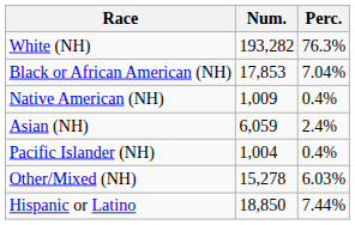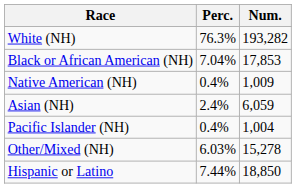columns swapped: Num. <-> Perc.
